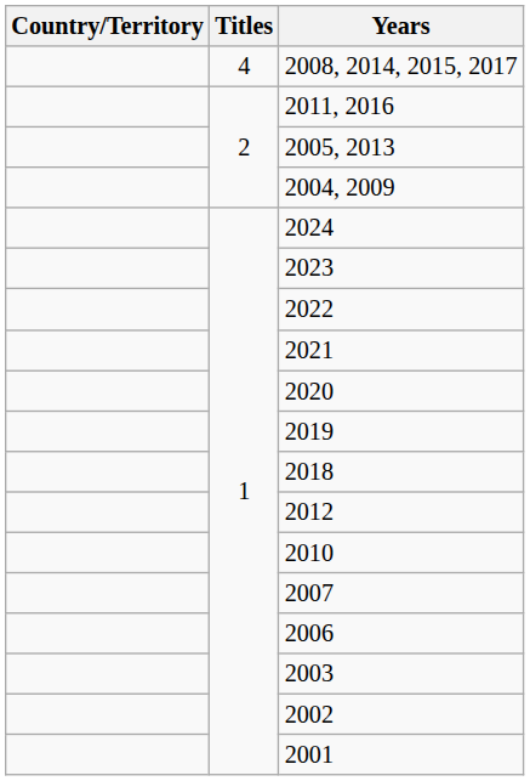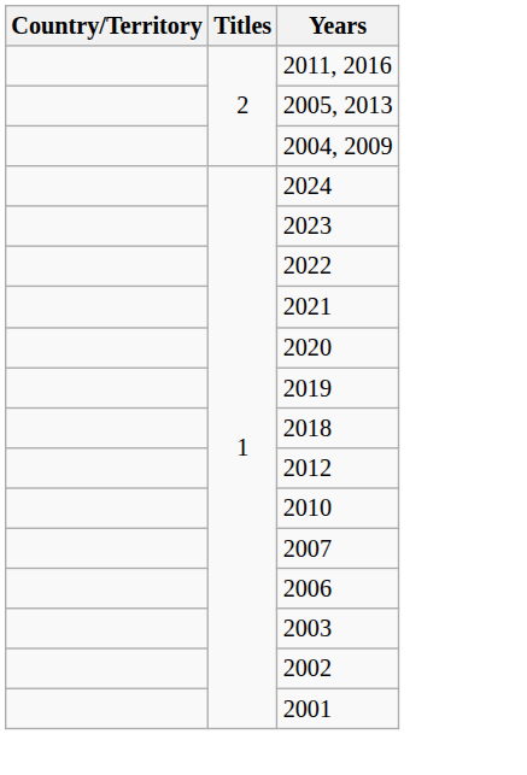- row: 4 | 2008, 2014, 2015, 2017
